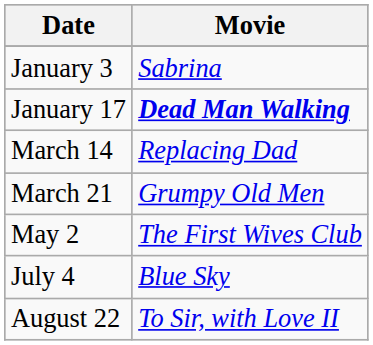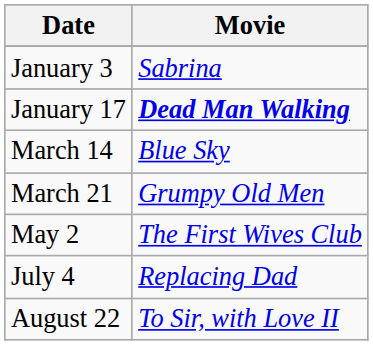March 14 | Movie: Replacing Dad -> Blue Sky
July 4 | Movie: Blue Sky -> Replacing Dad
